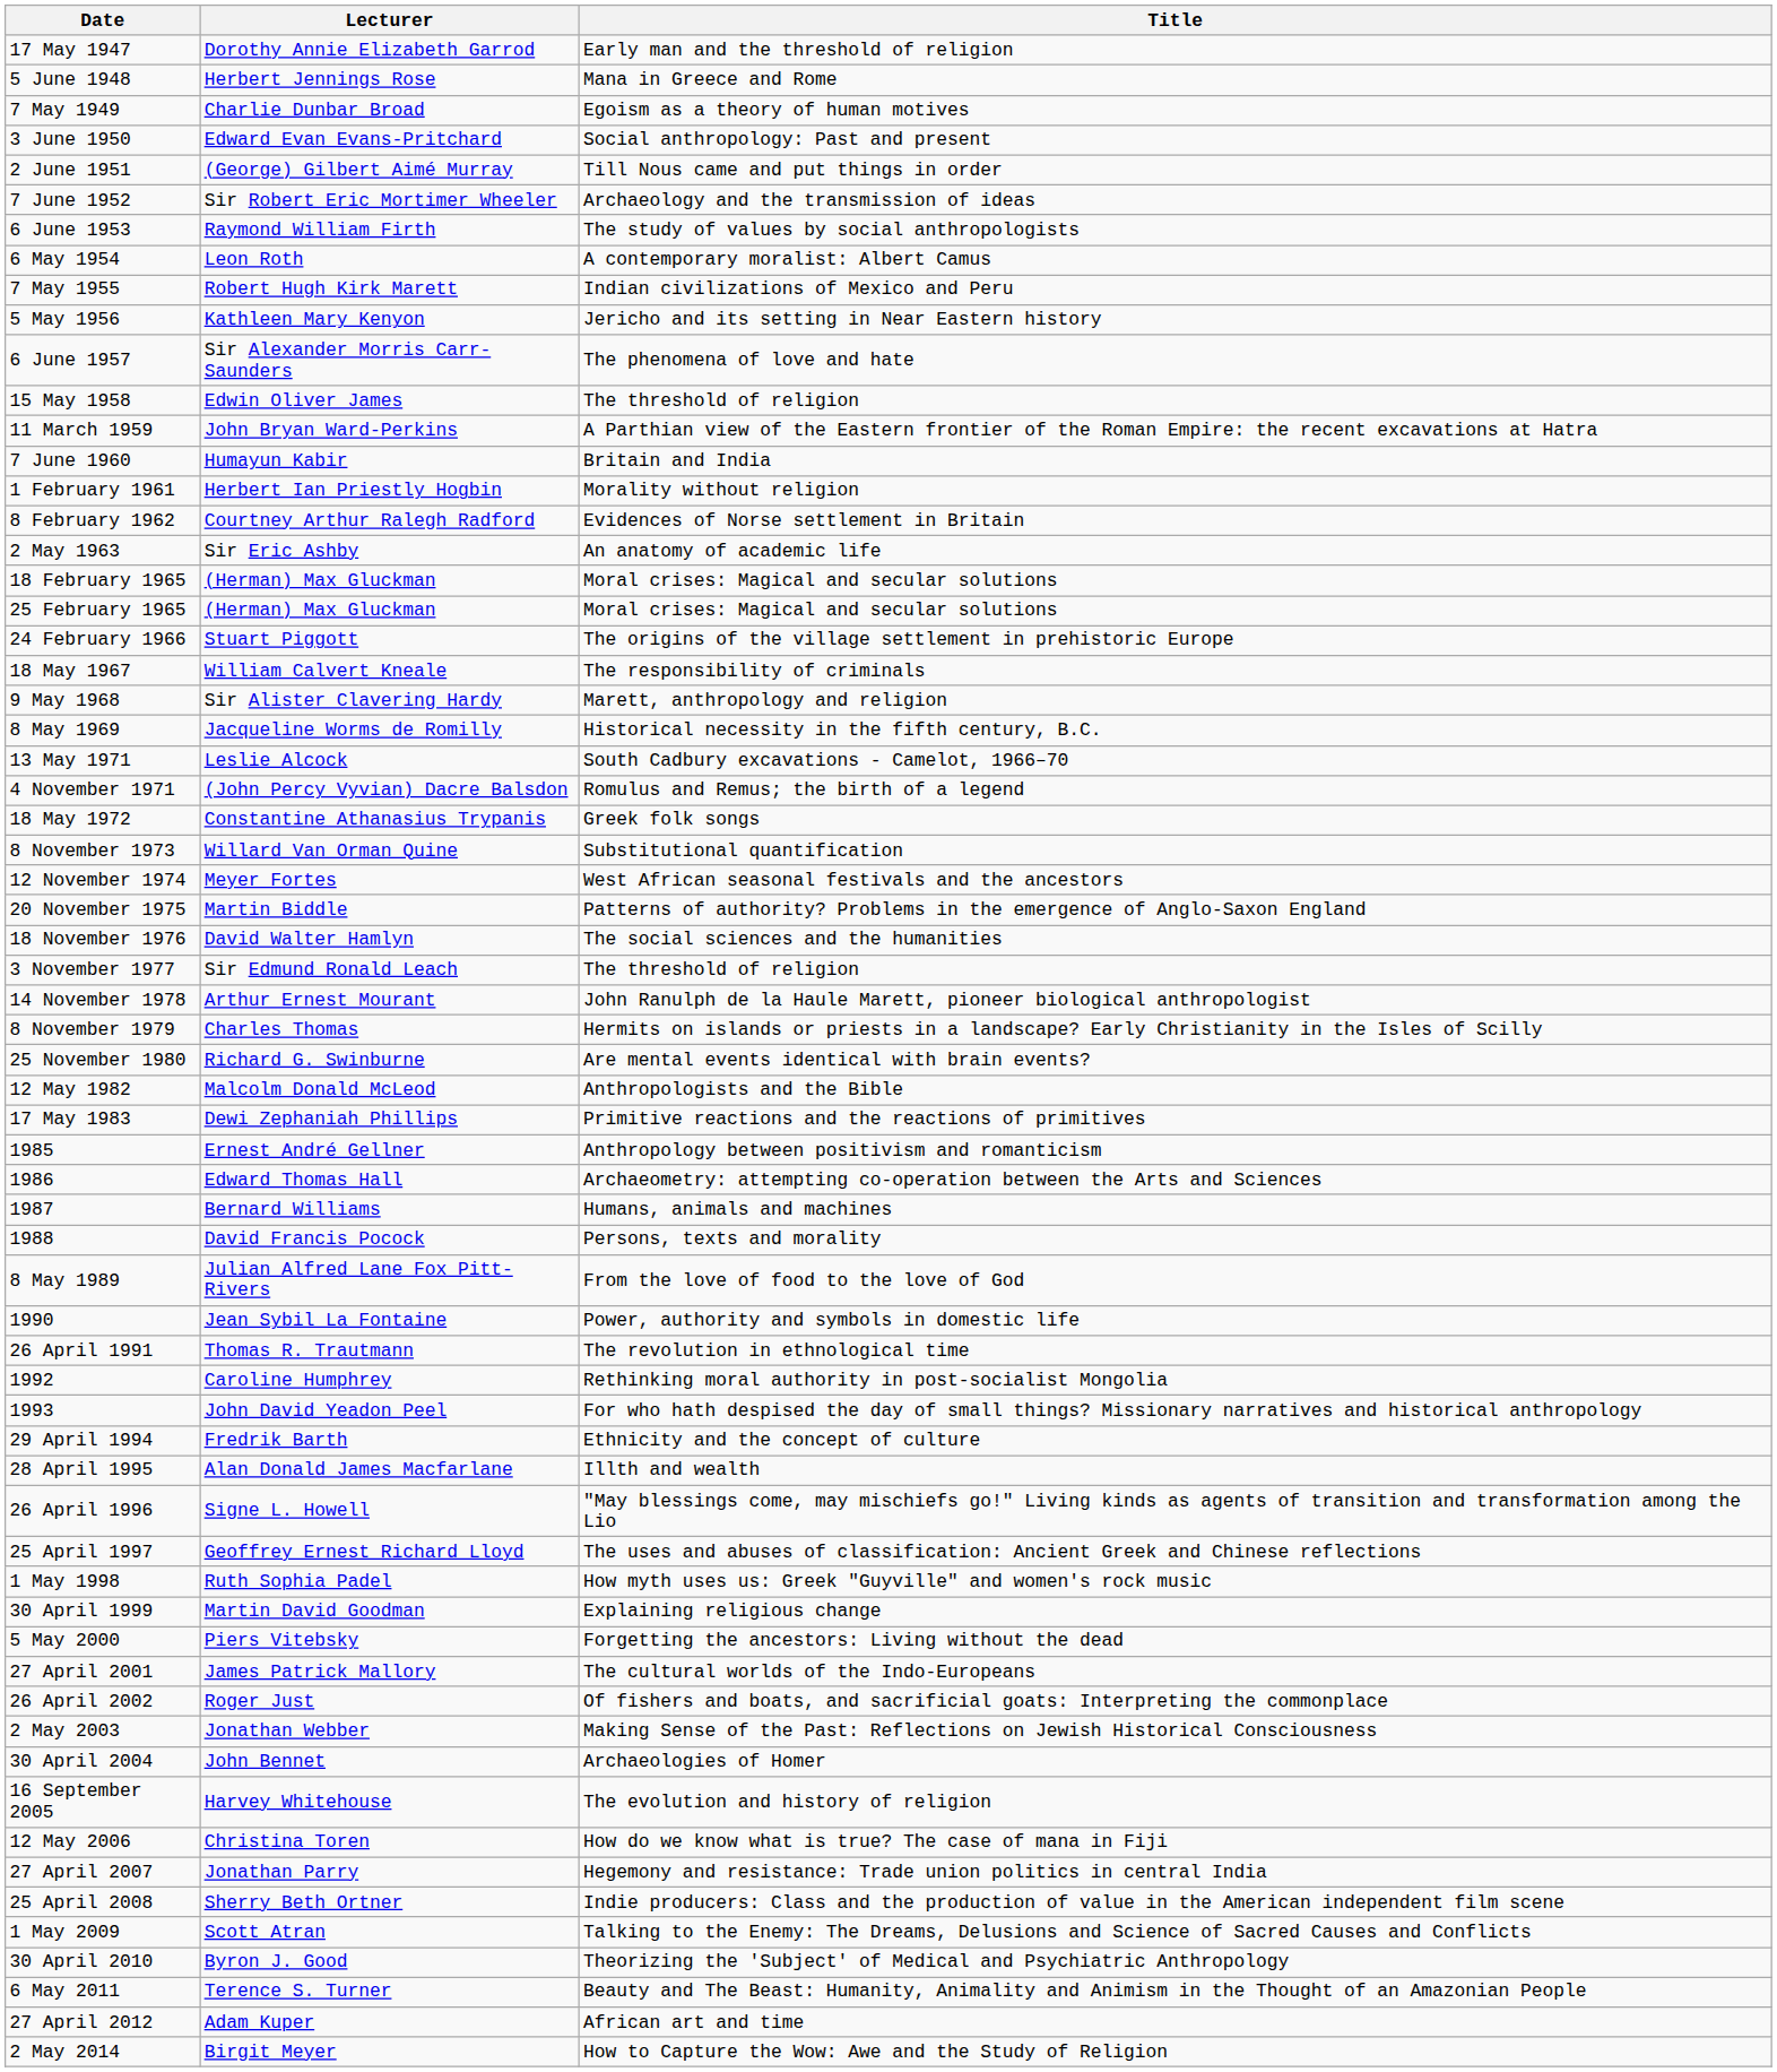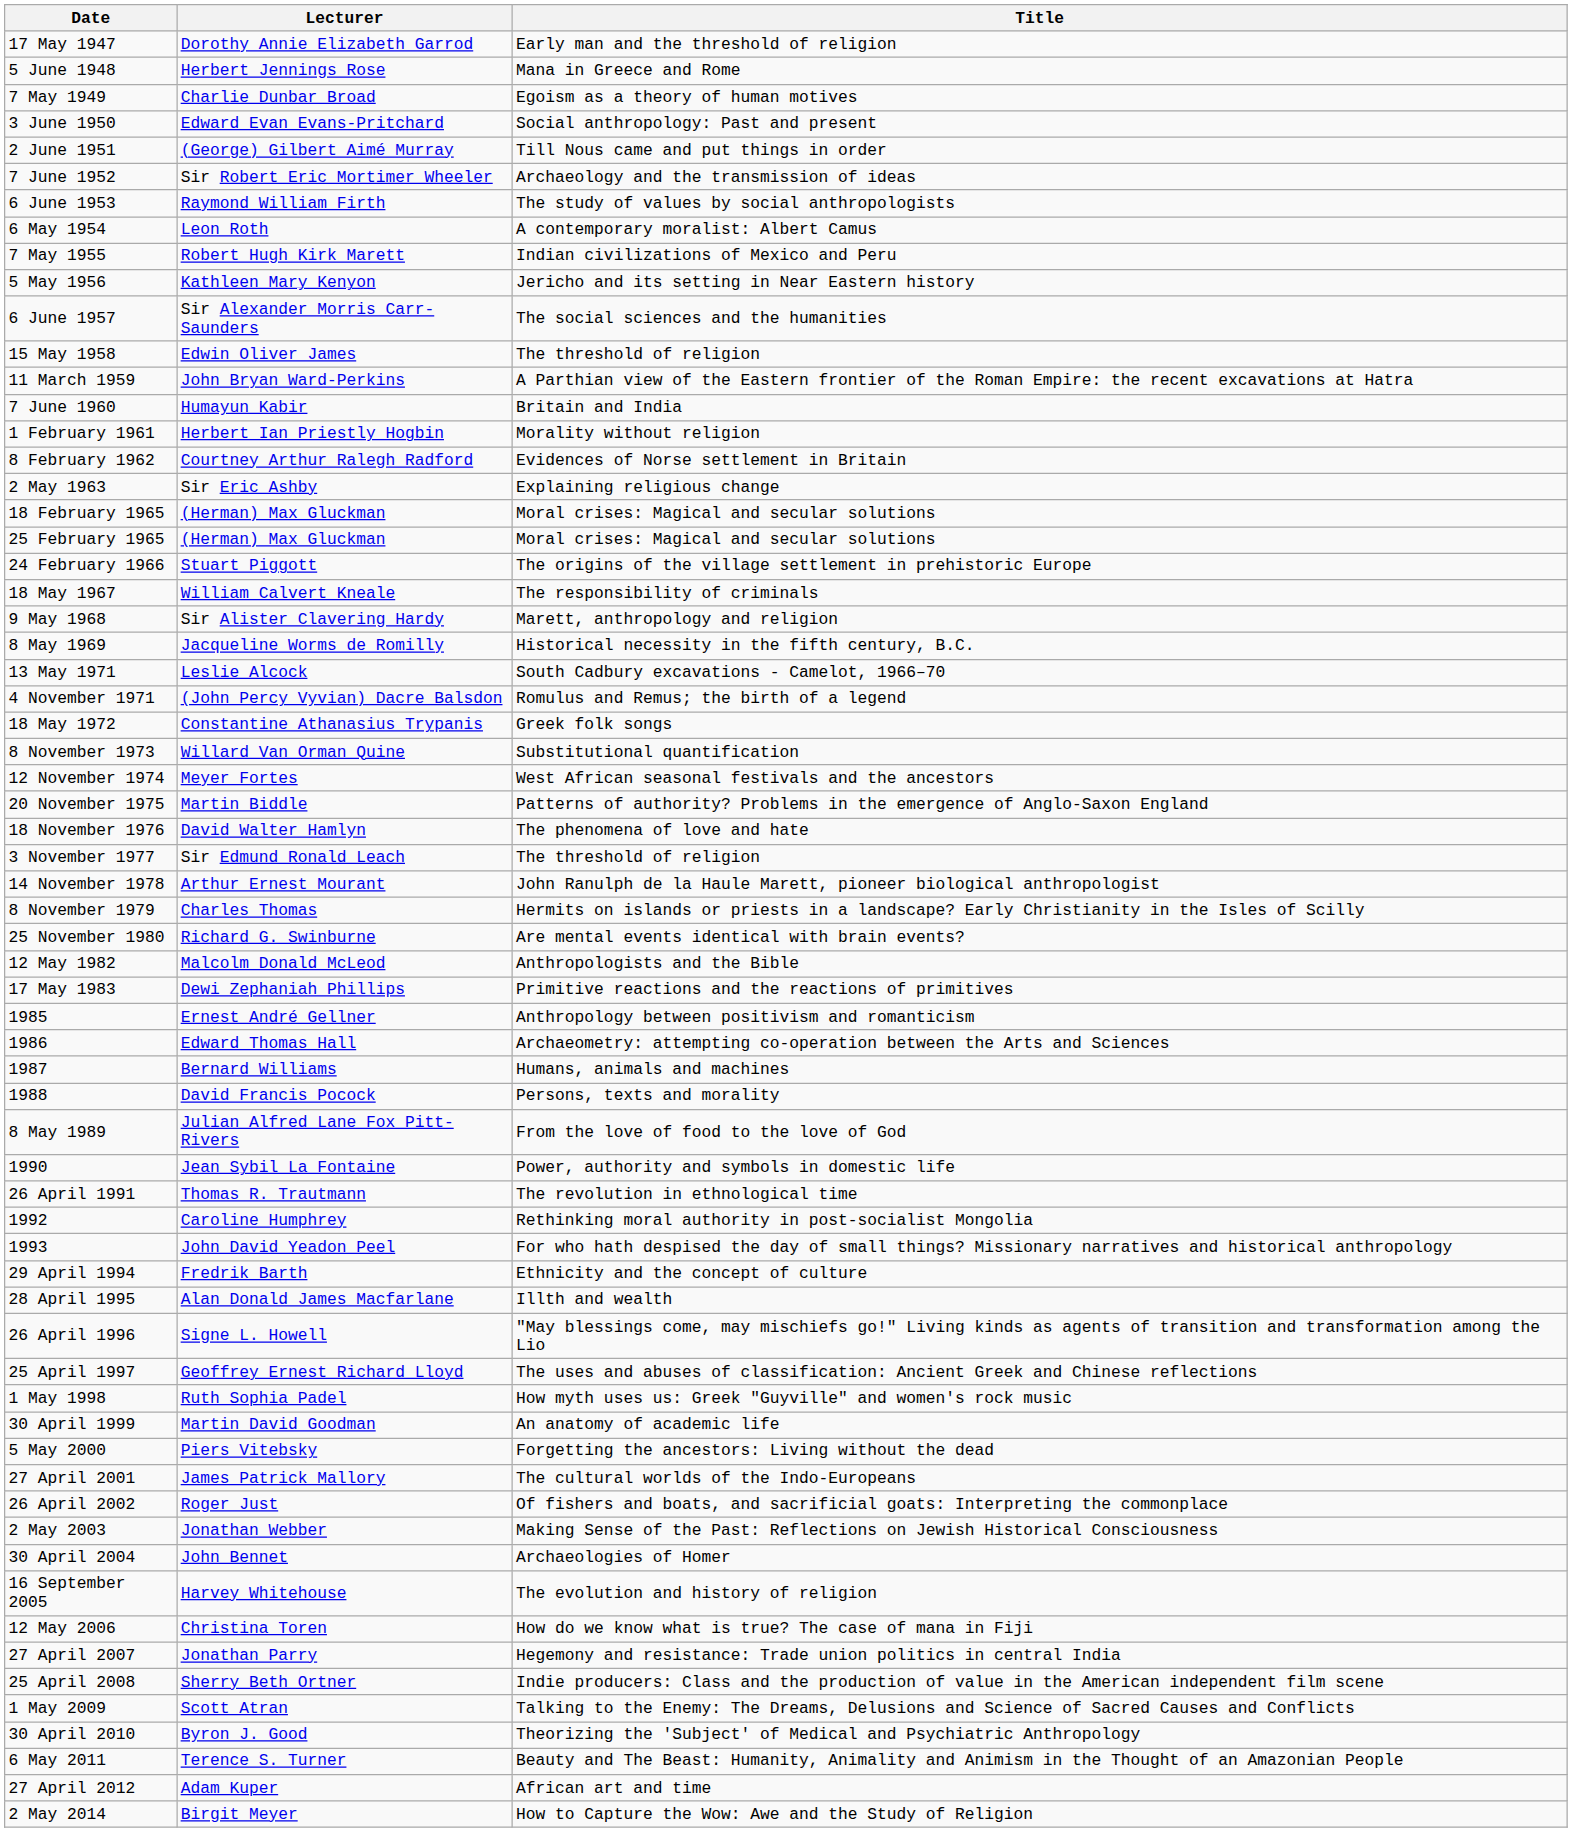6 June 1957 | Title: The phenomena of love and hate -> The social sciences and the humanities
2 May 1963 | Title: An anatomy of academic life -> Explaining religious change
18 November 1976 | Title: The social sciences and the humanities -> The phenomena of love and hate
30 April 1999 | Title: Explaining religious change -> An anatomy of academic life
